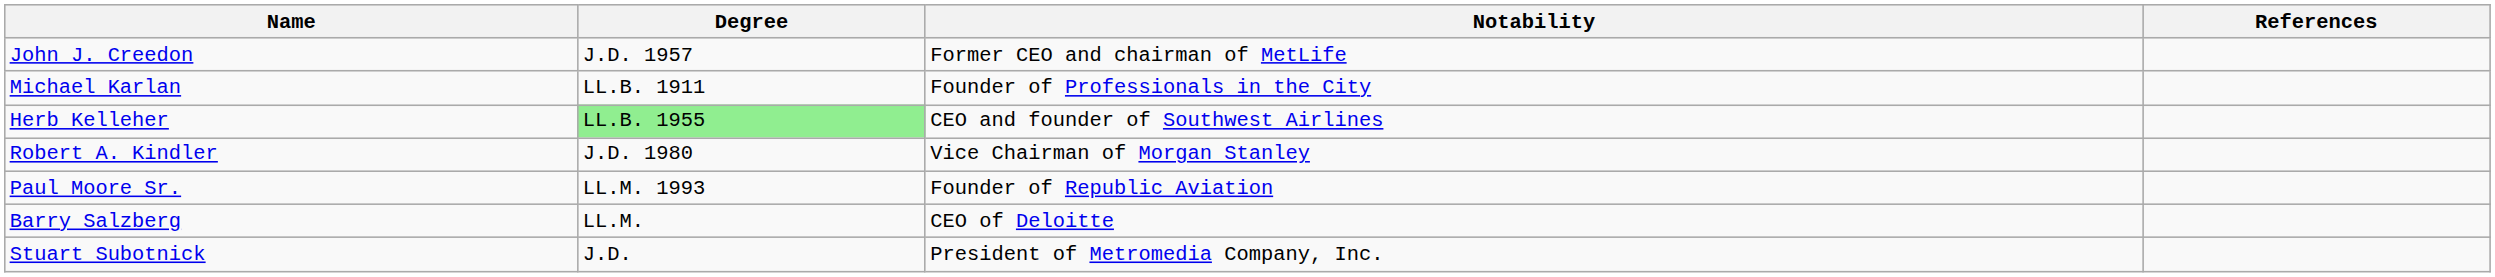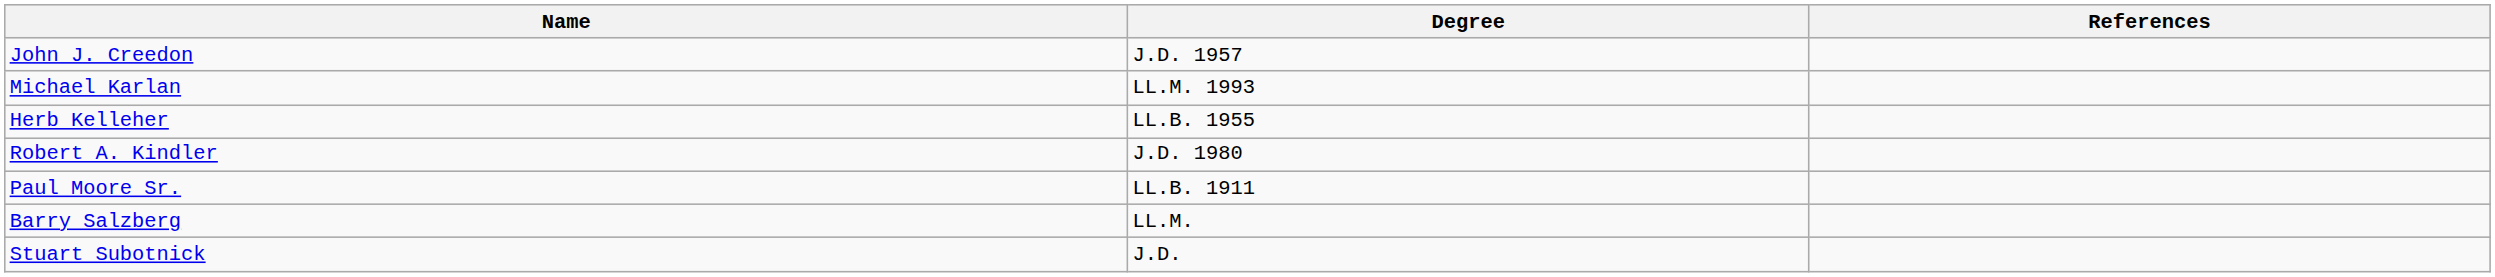- column: Notability | Former CEO and chairman of MetLife | Founder of Professionals in the City | CEO and founder of Southwest Airlines | Vice Chairman of Morgan Stanley | Founder of Republic Aviation | CEO of Deloitte | President of Metromedia Company, Inc.
Michael Karlan | Degree: LL.B. 1911 -> LL.M. 1993
Herb Kelleher | Degree: lightgreen background -> no background
Paul Moore Sr. | Degree: LL.M. 1993 -> LL.B. 1911
